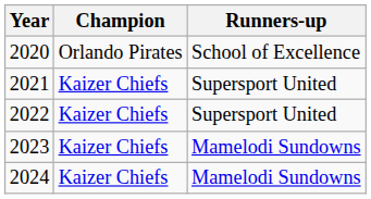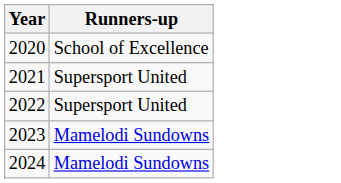- column: Champion | Orlando Pirates | Kaizer Chiefs | Kaizer Chiefs | Kaizer Chiefs | Kaizer Chiefs
